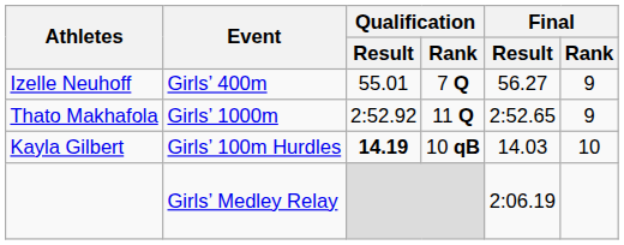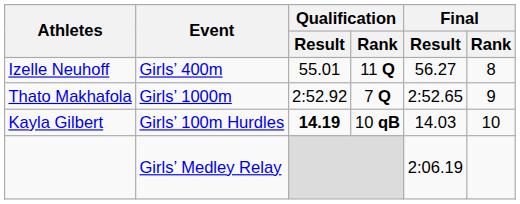Izelle Neuhoff | Qualification / Rank: 7 Q -> 11 Q
Izelle Neuhoff | Final / Rank: 9 -> 8
Thato Makhafola | Qualification / Rank: 11 Q -> 7 Q
